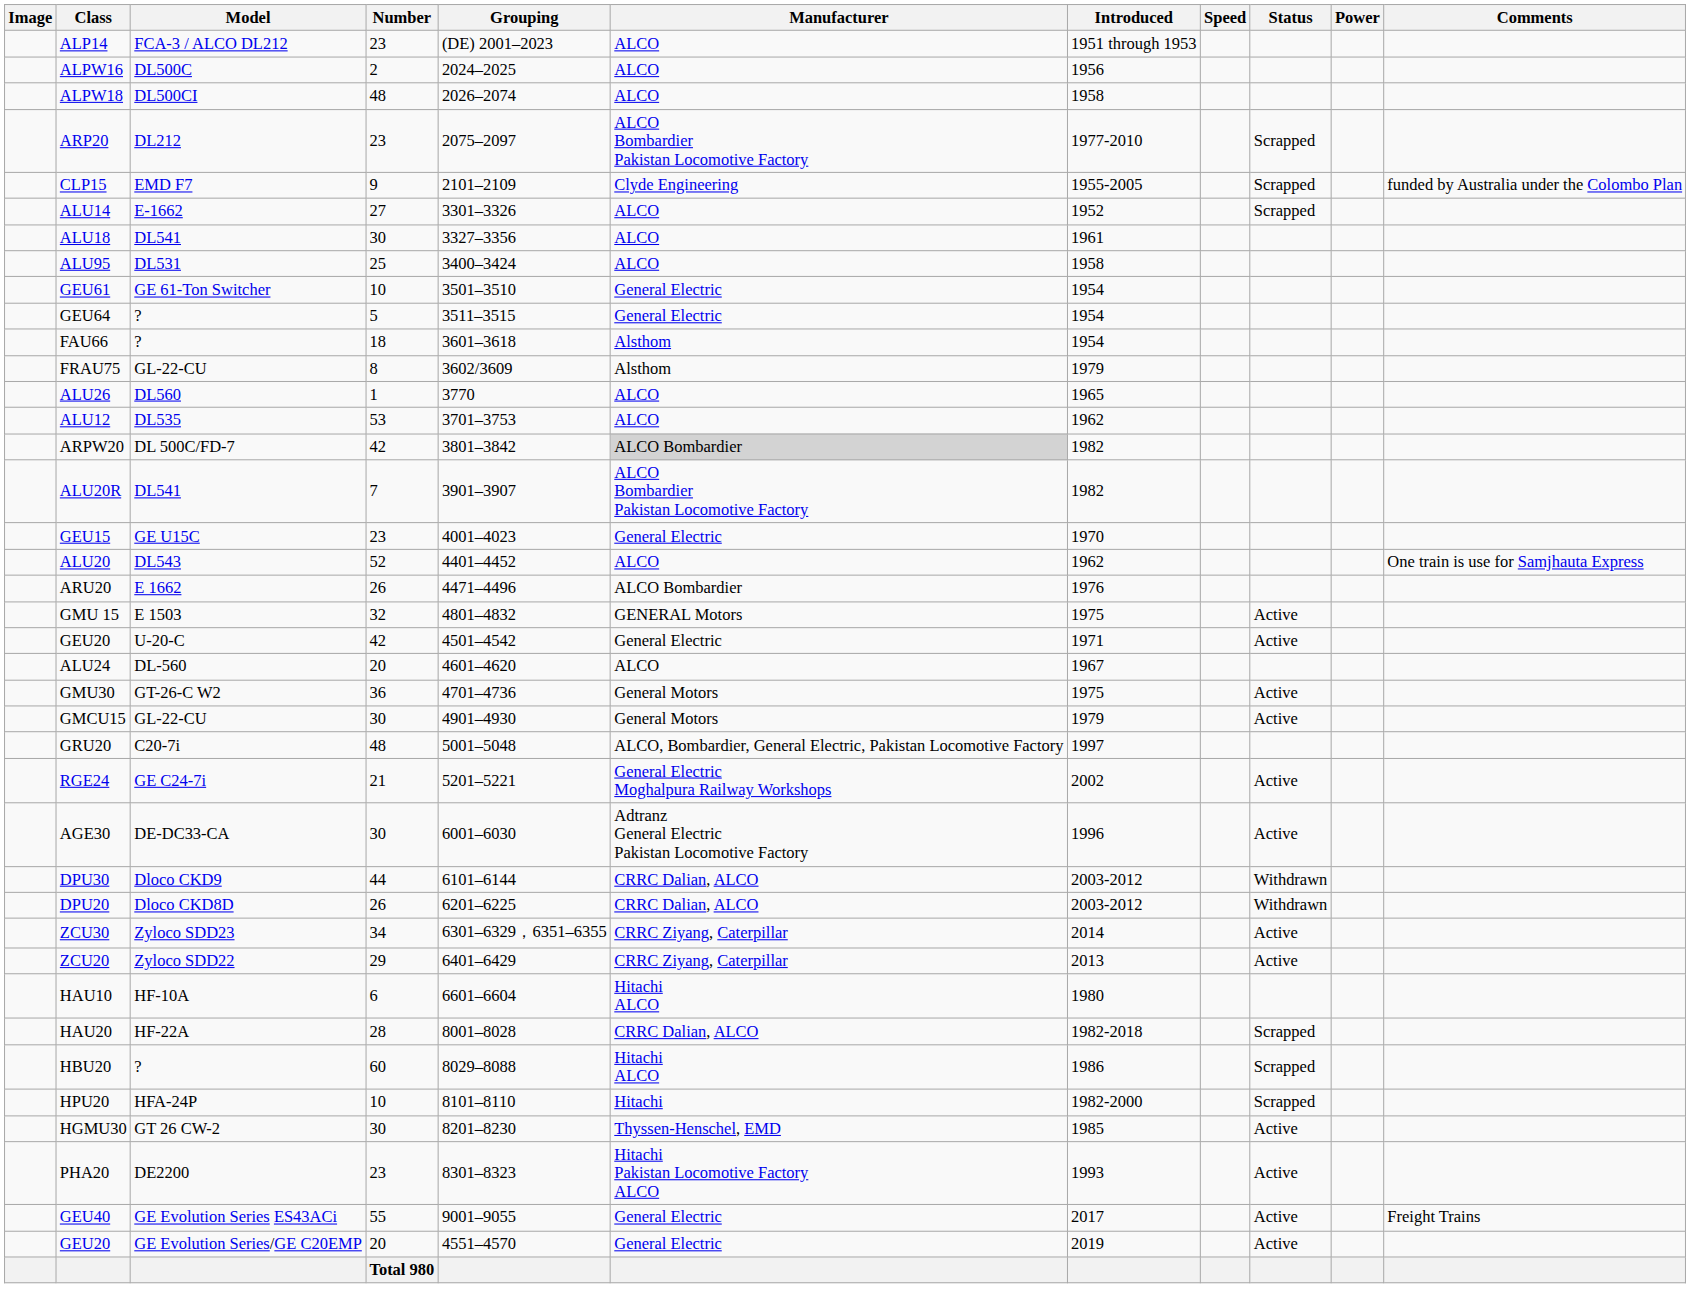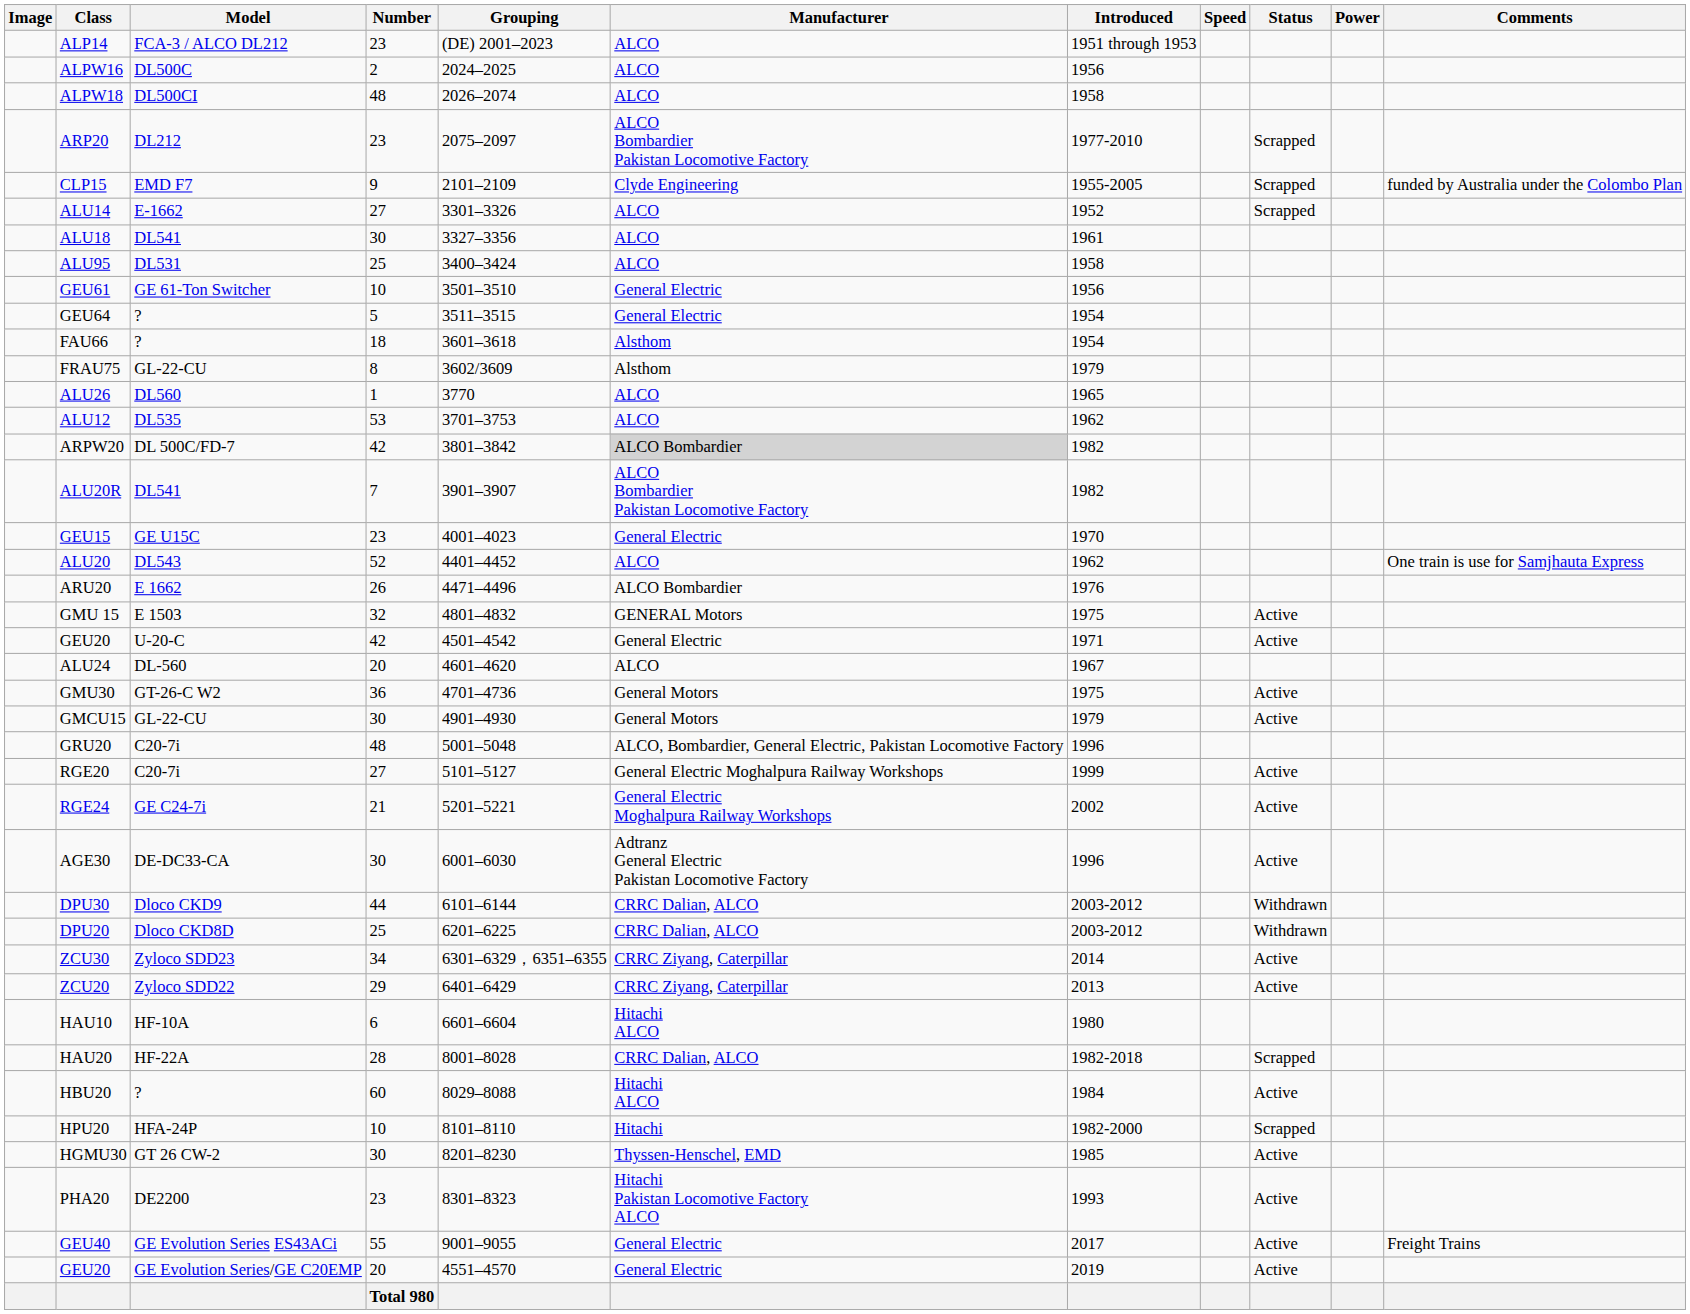GEU61 | Introduced: 1954 -> 1956
GRU20 | Introduced: 1997 -> 1996
+ row: RGE20 | C20-7i | 27 | 5101–5127 | General Electric Moghalpura Railway Workshops | 1999 | Active
DPU20 | Number: 26 -> 25
HBU20 | Introduced: 1986 -> 1984
HBU20 | Status: Scrapped -> Active
